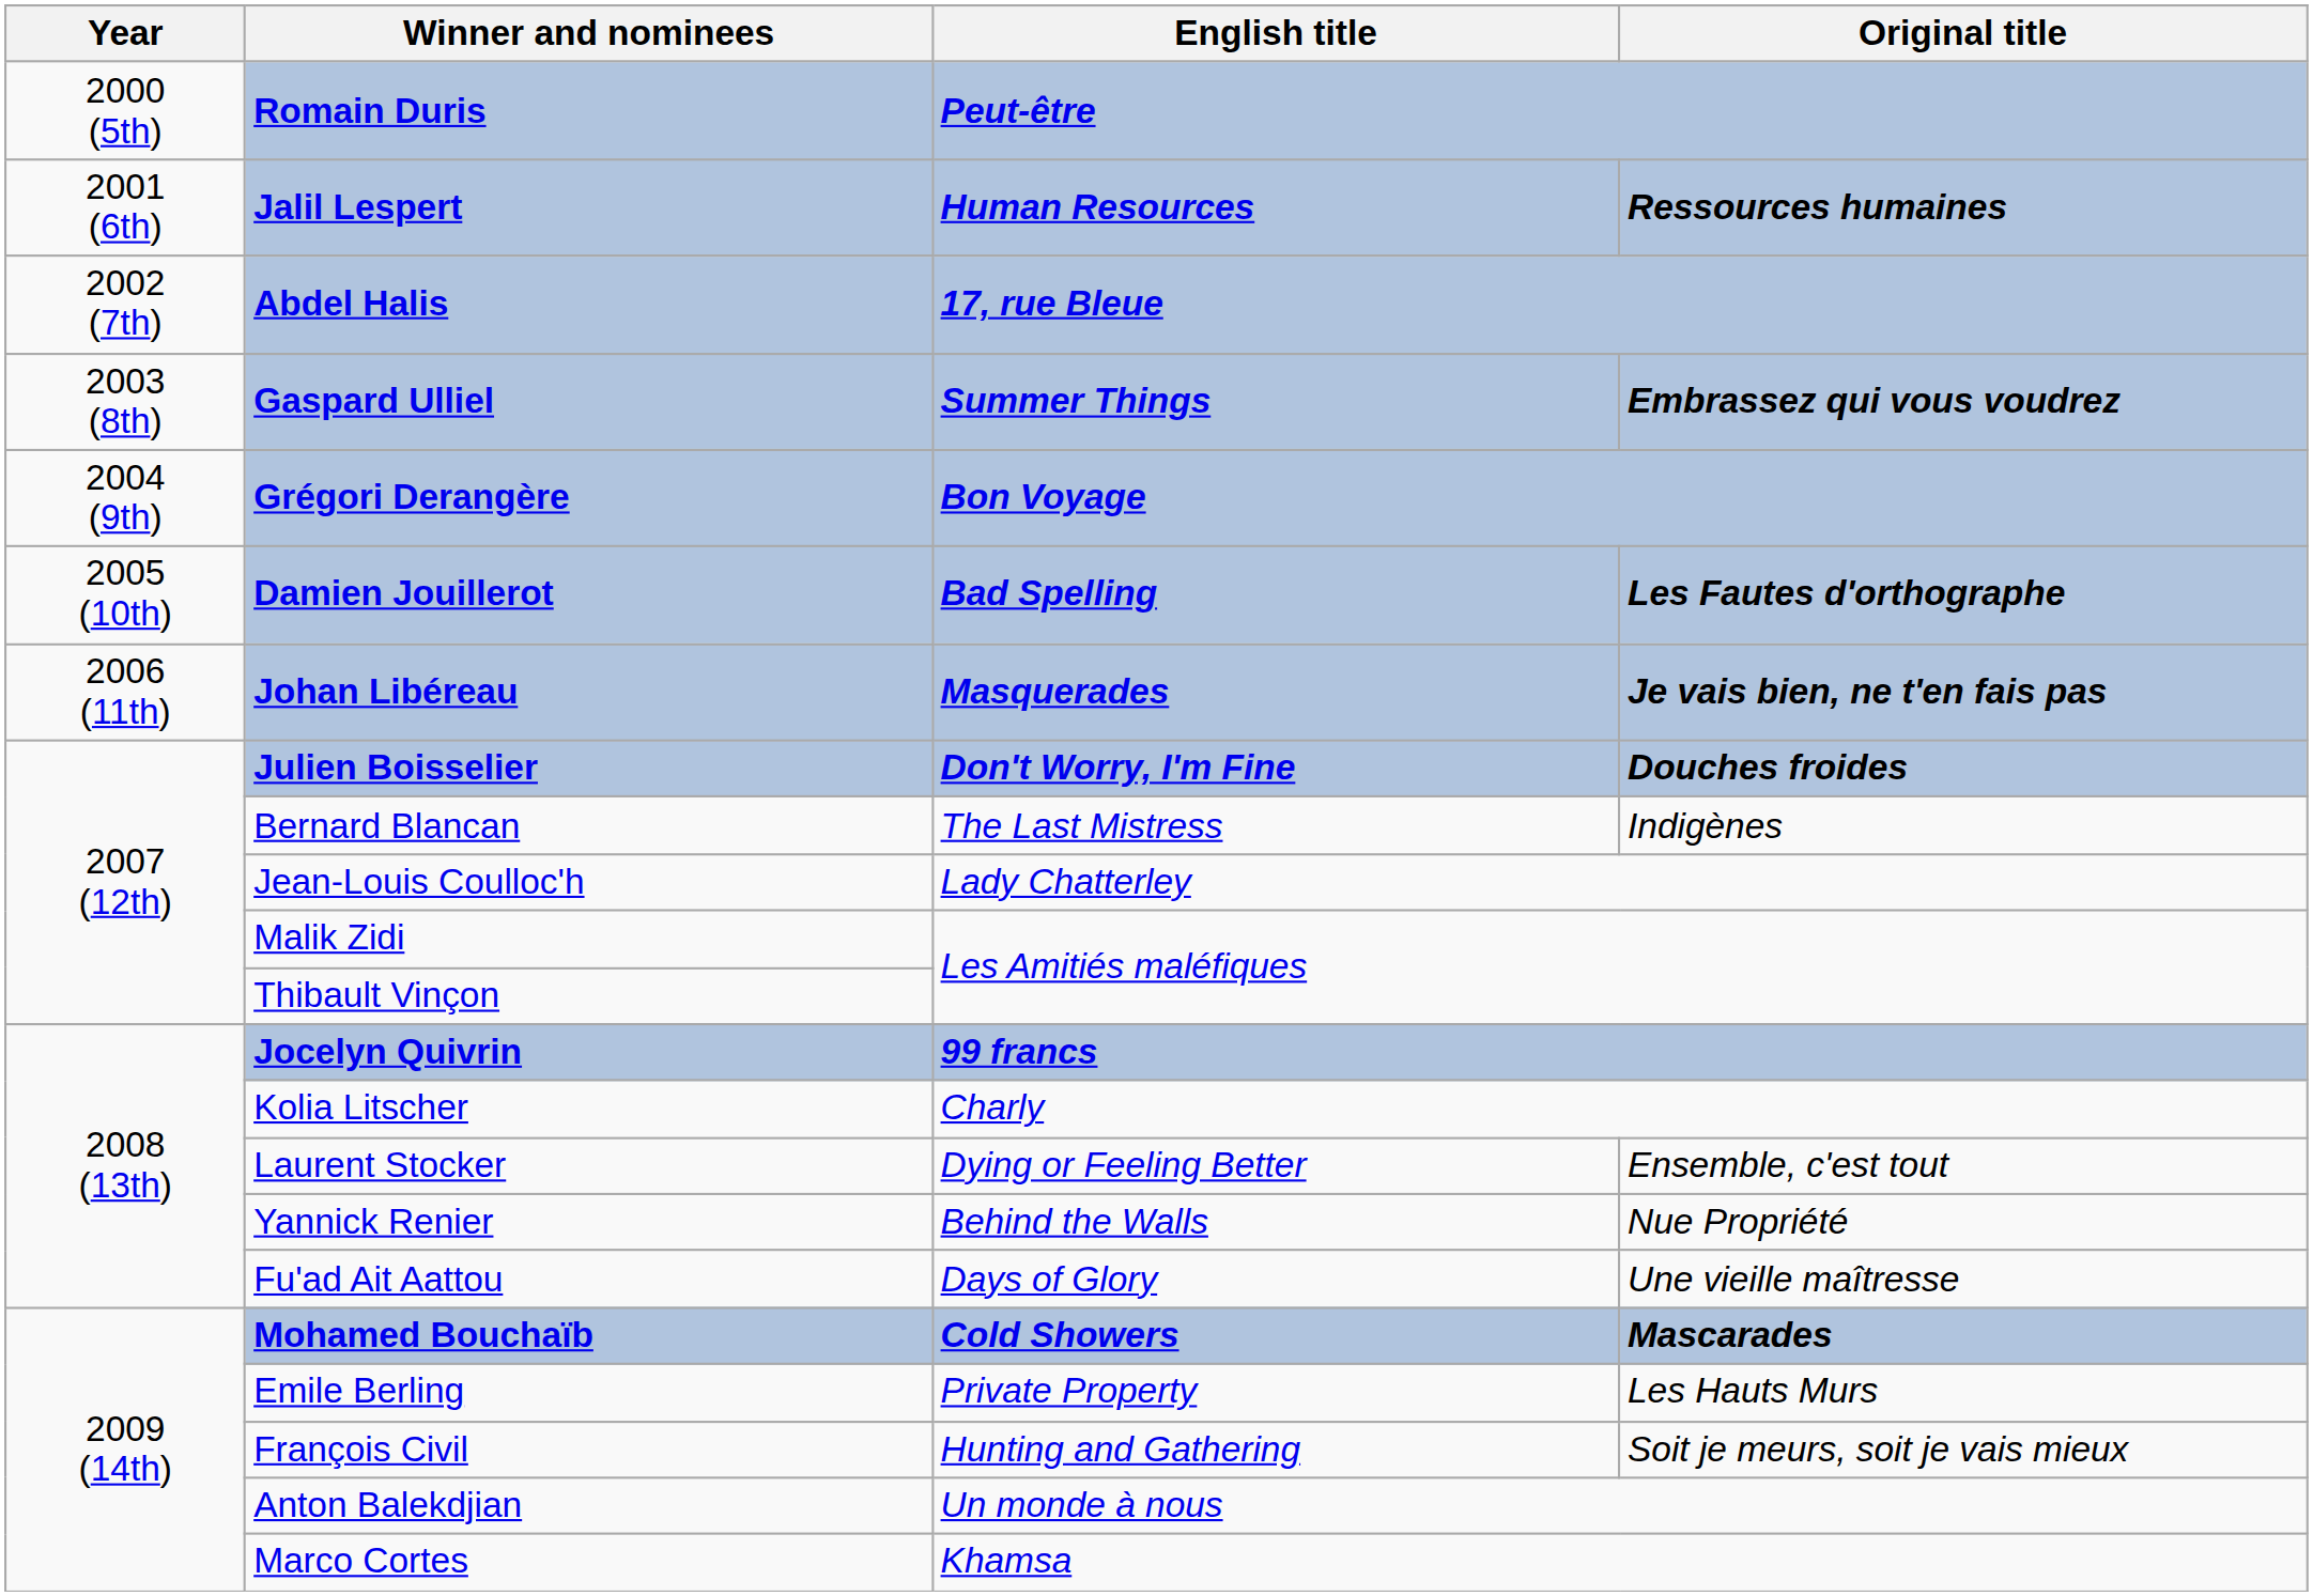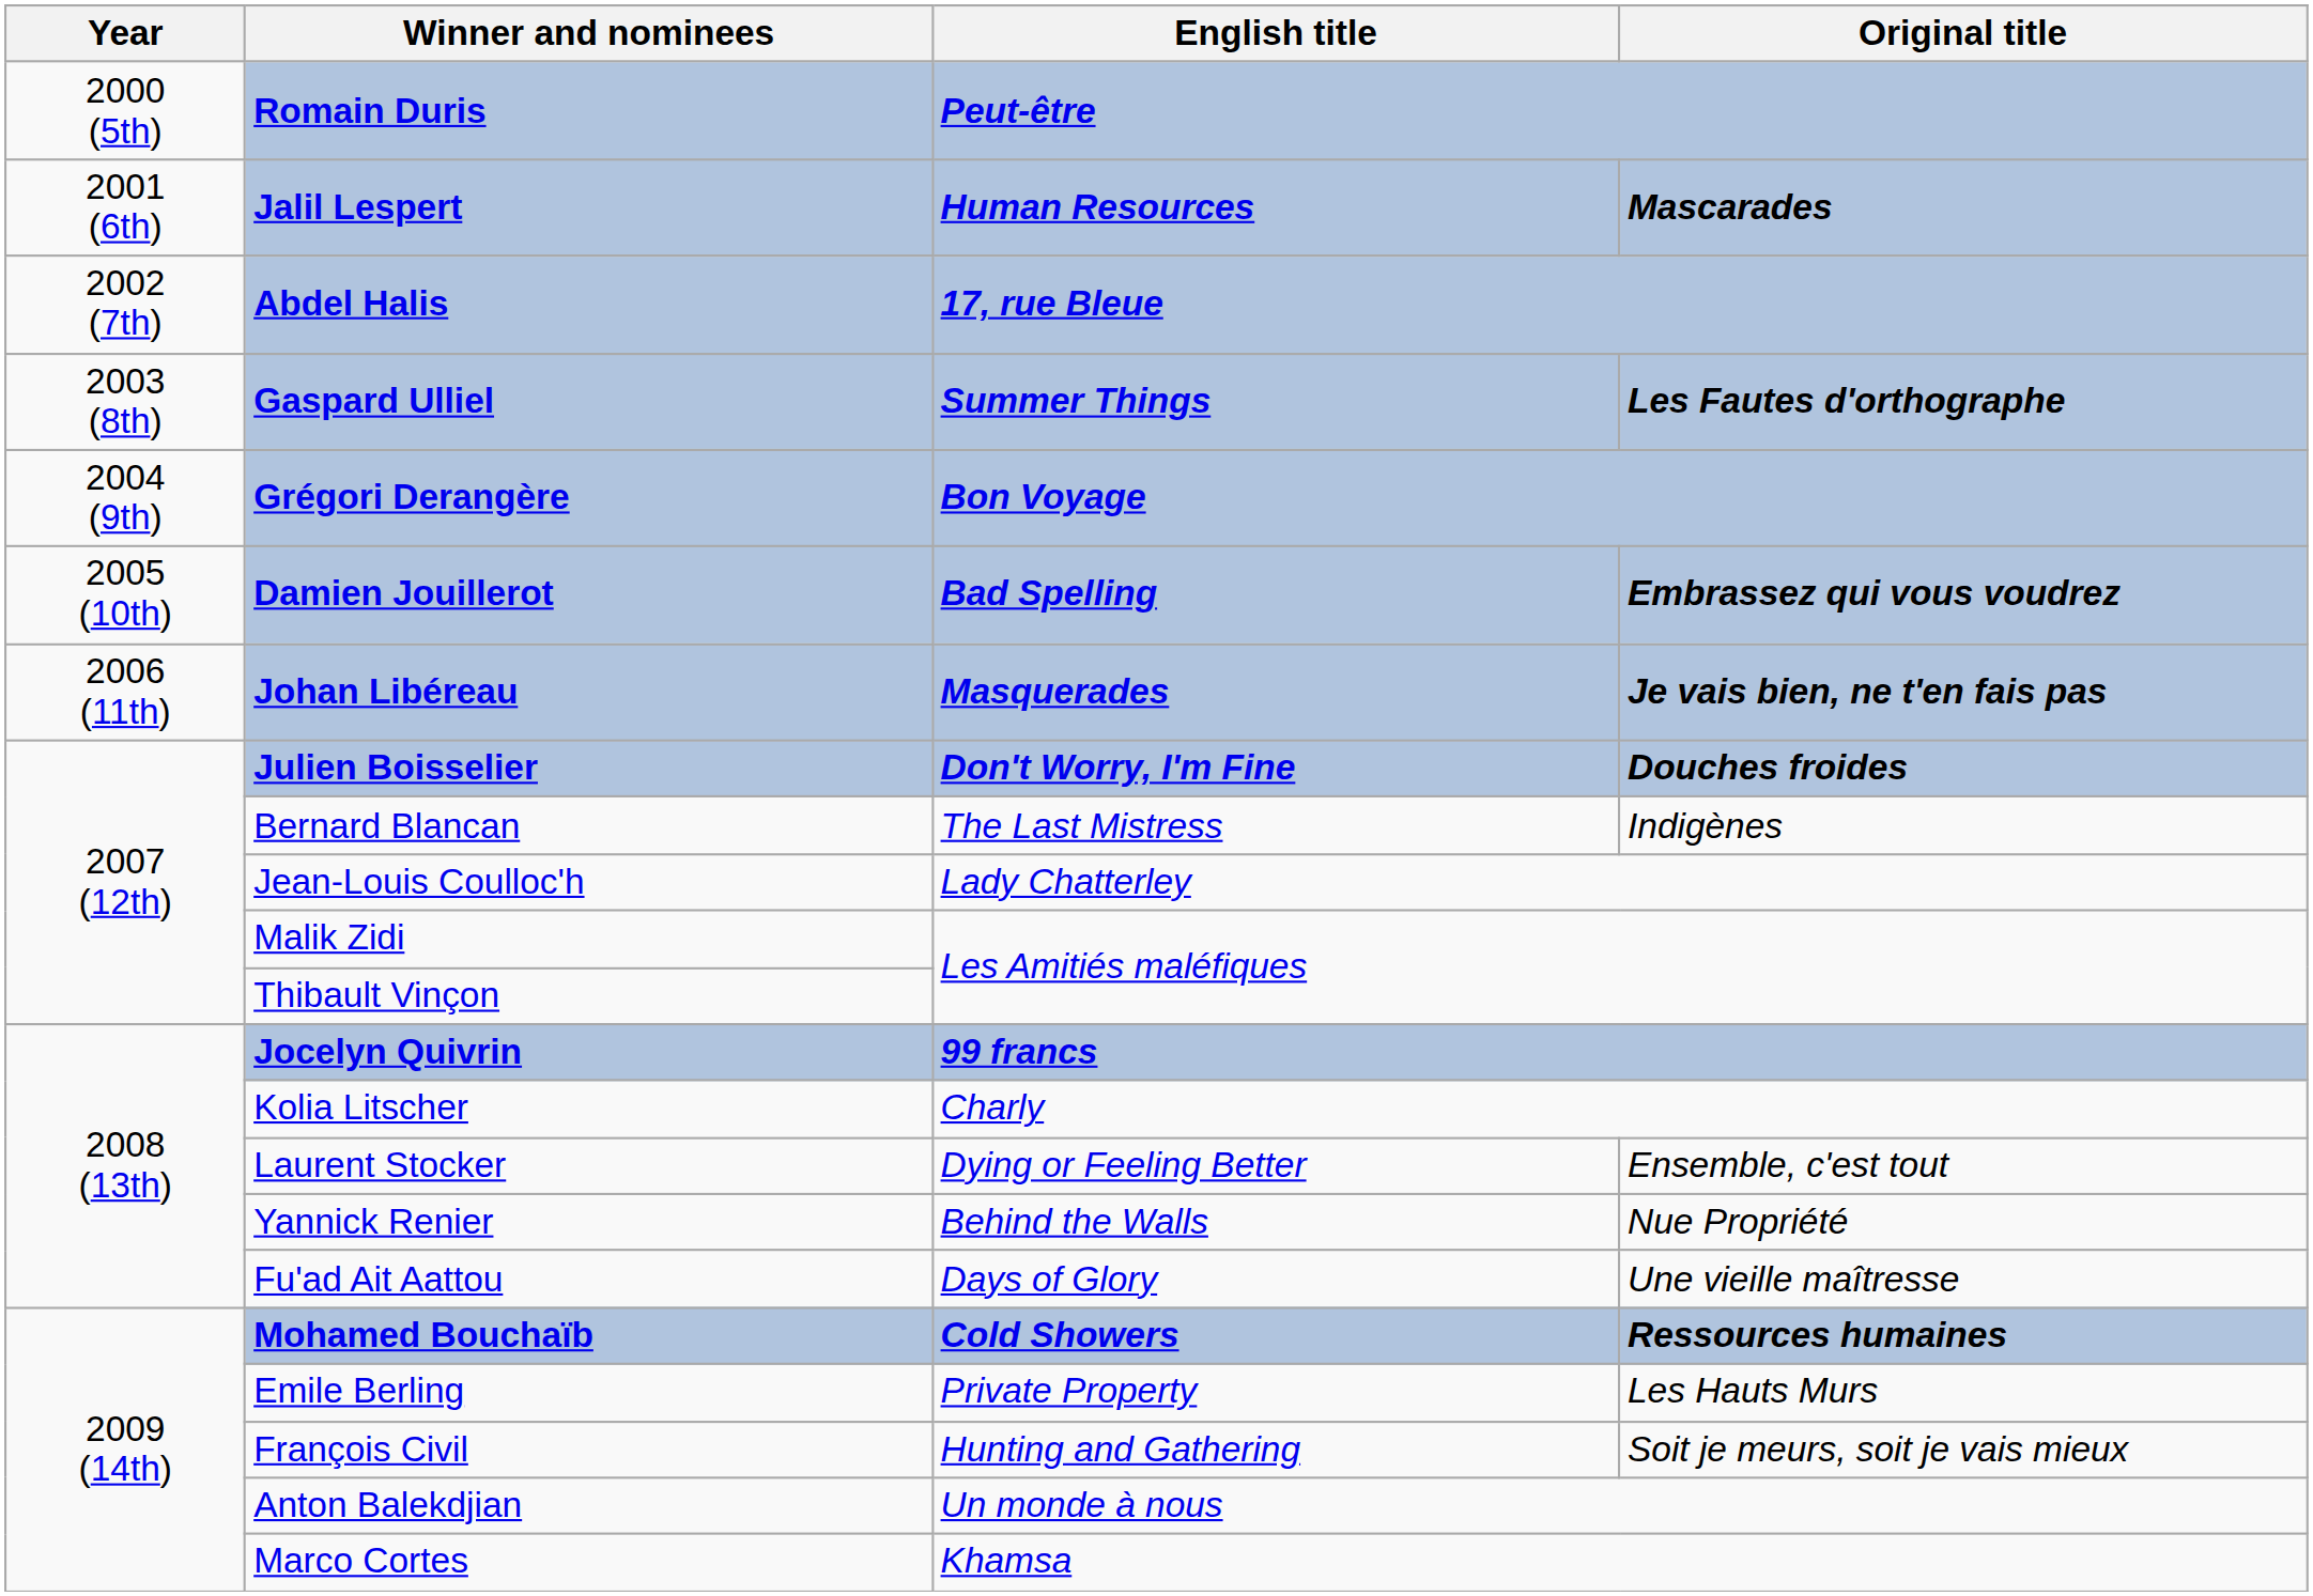Jalil Lespert | Original title: Ressources humaines -> Mascarades
Gaspard Ulliel | Original title: Embrassez qui vous voudrez -> Les Fautes d'orthographe
Damien Jouillerot | Original title: Les Fautes d'orthographe -> Embrassez qui vous voudrez
Mohamed Bouchaïb | Original title: Mascarades -> Ressources humaines
